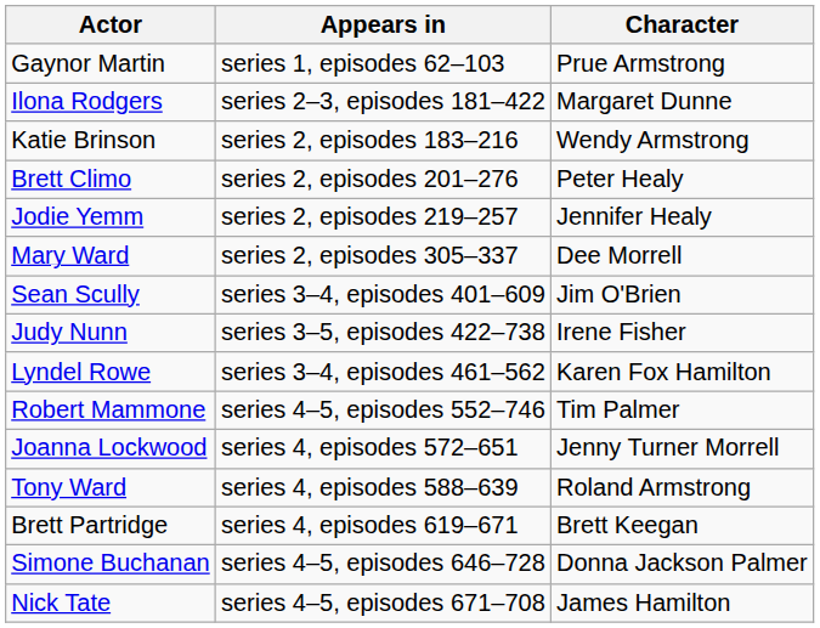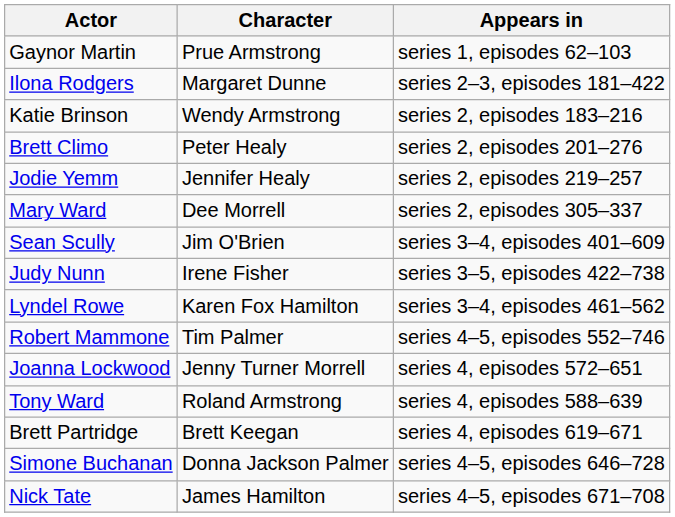columns swapped: Character <-> Appears in
